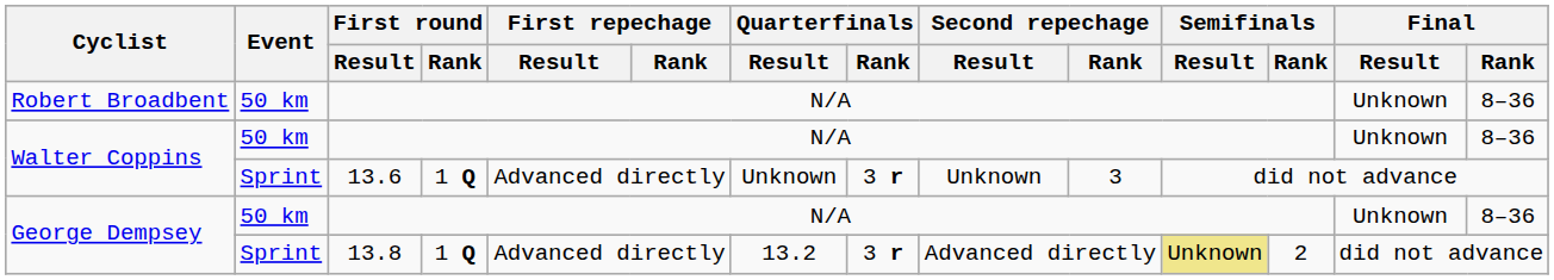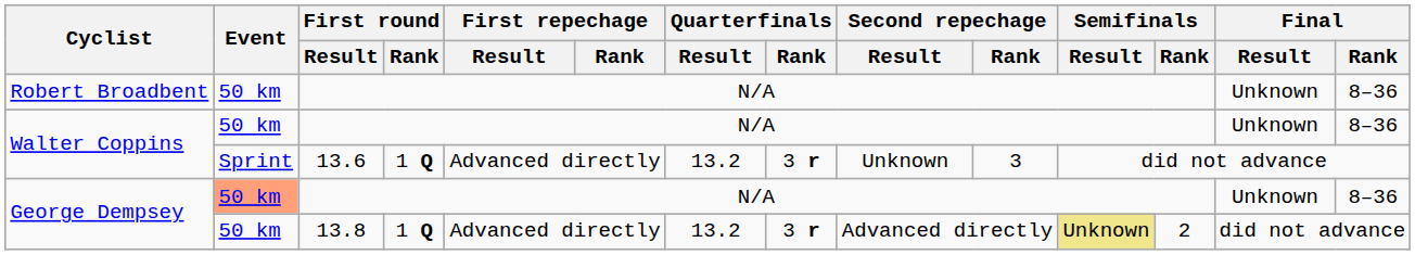Walter Coppins / 13.6 | Quarterfinals / Result: Unknown -> 13.2
George Dempsey / N/A | Event: no background -> lightsalmon background
George Dempsey / 13.8 | Event: Sprint -> 50 km
